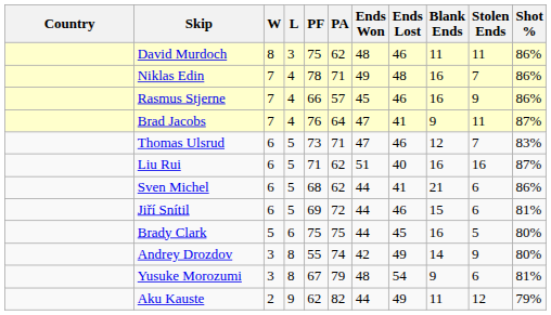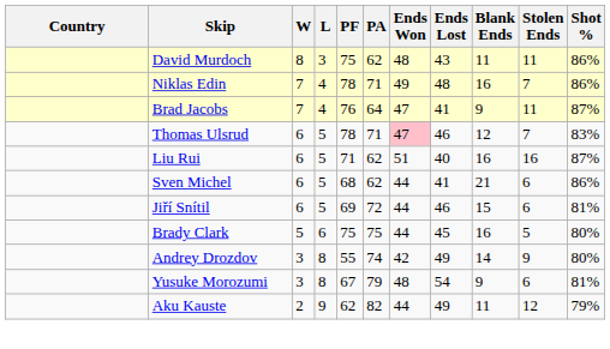David Murdoch | Ends Lost: 46 -> 43
- row: Rasmus Stjerne | 7 | 4 | 66 | 57 | 45 | 46 | 16 | 9 | 86%
Thomas Ulsrud | PF: 73 -> 78
Thomas Ulsrud | Ends Won: no background -> pink background
